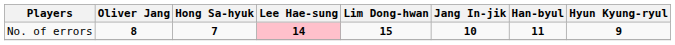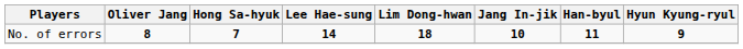No. of errors | Lee Hae-sung: pink background -> no background
No. of errors | Lim Dong-hwan: 15 -> 18
